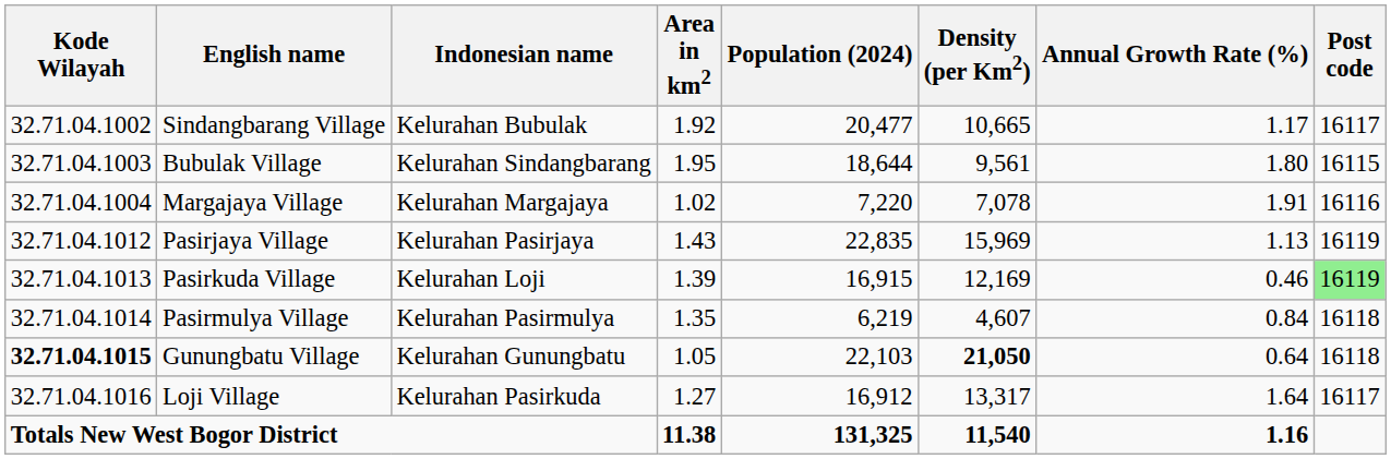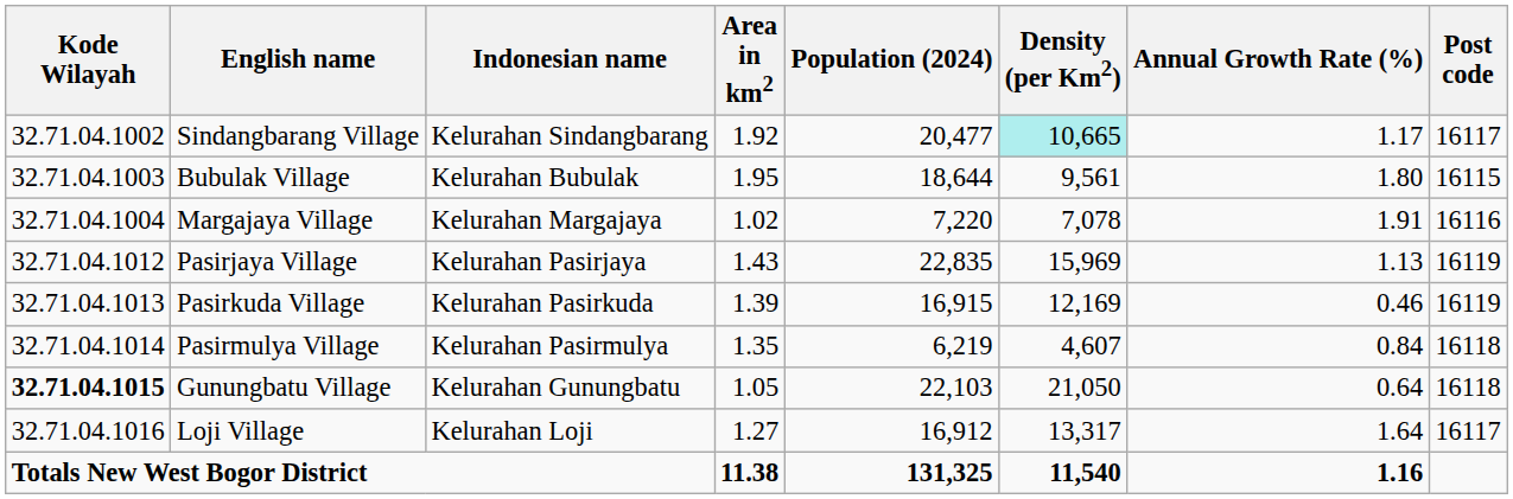Sindangbarang Village | Indonesian name: Kelurahan Bubulak -> Kelurahan Sindangbarang
Sindangbarang Village | Density (per Km2): no background -> paleturquoise background
Bubulak Village | Indonesian name: Kelurahan Sindangbarang -> Kelurahan Bubulak
Pasirkuda Village | Indonesian name: Kelurahan Loji -> Kelurahan Pasirkuda
Pasirkuda Village | Post code: lightgreen background -> no background
Gunungbatu Village | Density (per Km2): bold -> normal
Loji Village | Indonesian name: Kelurahan Pasirkuda -> Kelurahan Loji
